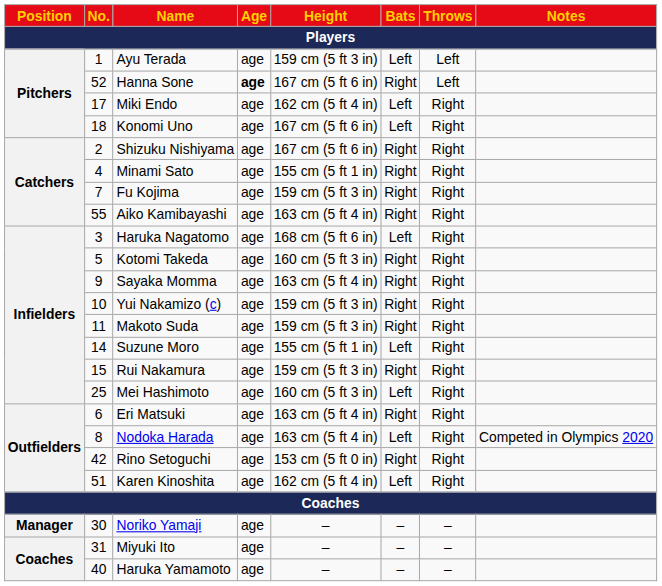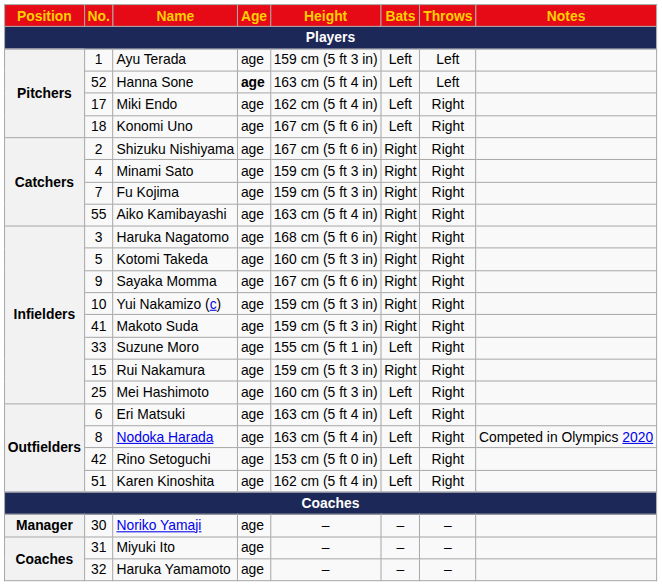Hanna Sone | Height: 167 cm (5 ft 6 in) -> 163 cm (5 ft 4 in)
Hanna Sone | Bats: Right -> Left
Minami Sato | Height: 155 cm (5 ft 1 in) -> 159 cm (5 ft 3 in)
Haruka Nagatomo | Bats: Left -> Right
Sayaka Momma | Height: 163 cm (5 ft 4 in) -> 167 cm (5 ft 6 in)
Makoto Suda | No.: 11 -> 41
Suzune Moro | No.: 14 -> 33
Eri Matsuki | Bats: Right -> Left
Rino Setoguchi | Bats: Right -> Left
Haruka Yamamoto | No.: 40 -> 32
